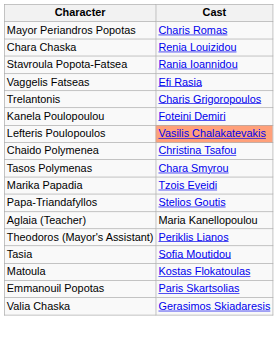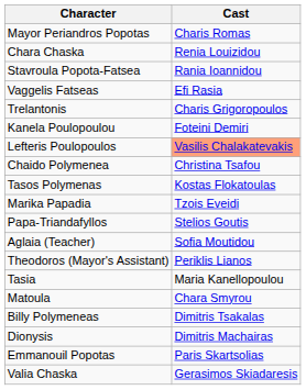Tasos Polymenas | Cast: Chara Smyrou -> Kostas Flokatoulas
Aglaia (Teacher) | Cast: Maria Kanellopoulou -> Sofia Moutidou
Tasia | Cast: Sofia Moutidou -> Maria Kanellopoulou
Matoula | Cast: Kostas Flokatoulas -> Chara Smyrou
+ row: Billy Polymeneas | Dimitris Tsakalas
+ row: Dionysis | Dimitris Machairas
